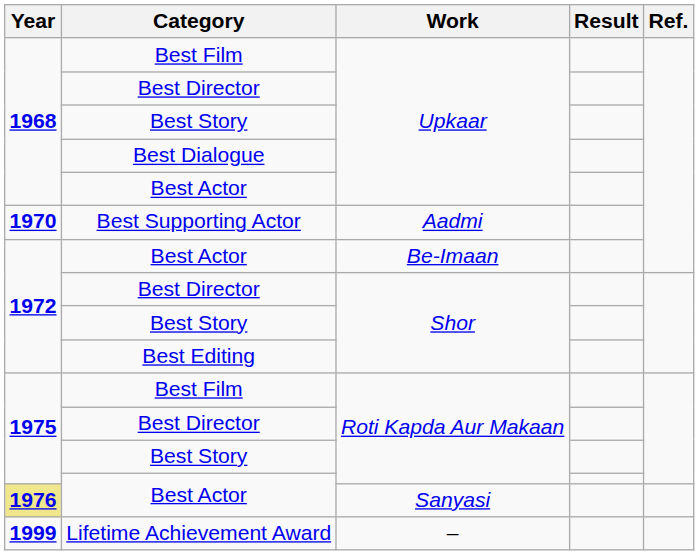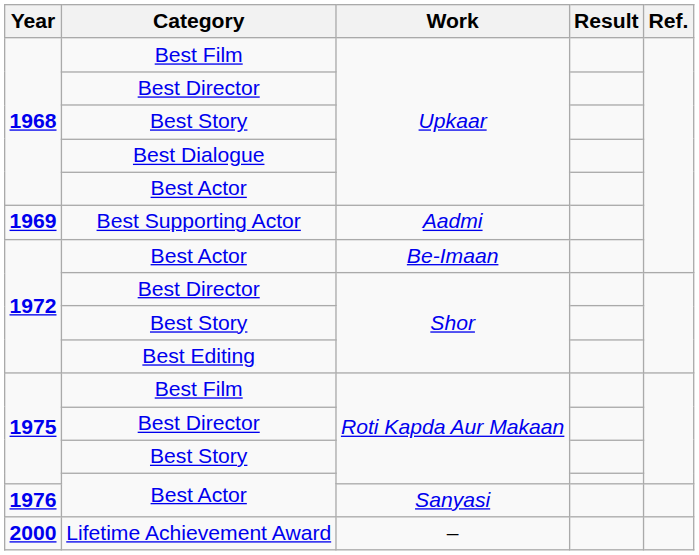Best Supporting Actor | Year: 1970 -> 1969
Best Actor / Sanyasi | Year: khaki background -> no background
Lifetime Achievement Award | Year: 1999 -> 2000
